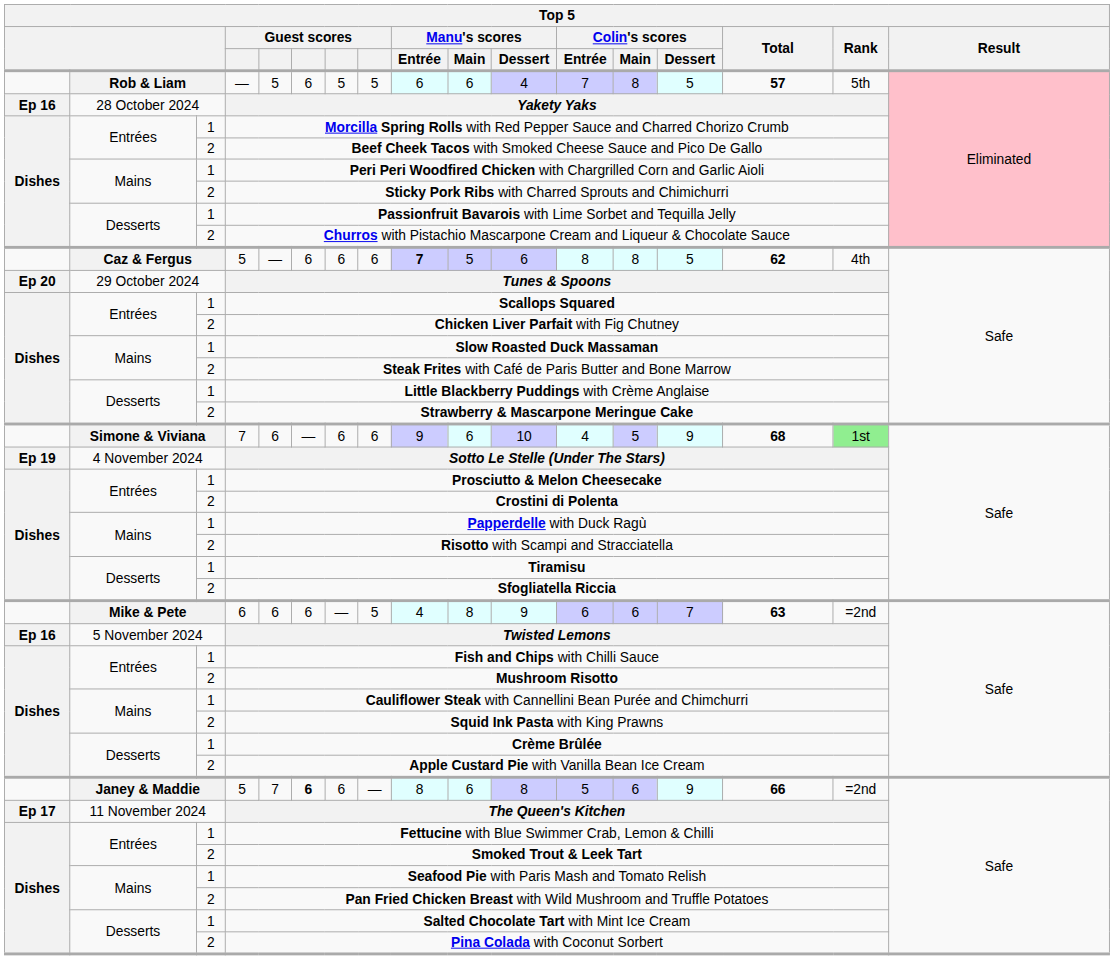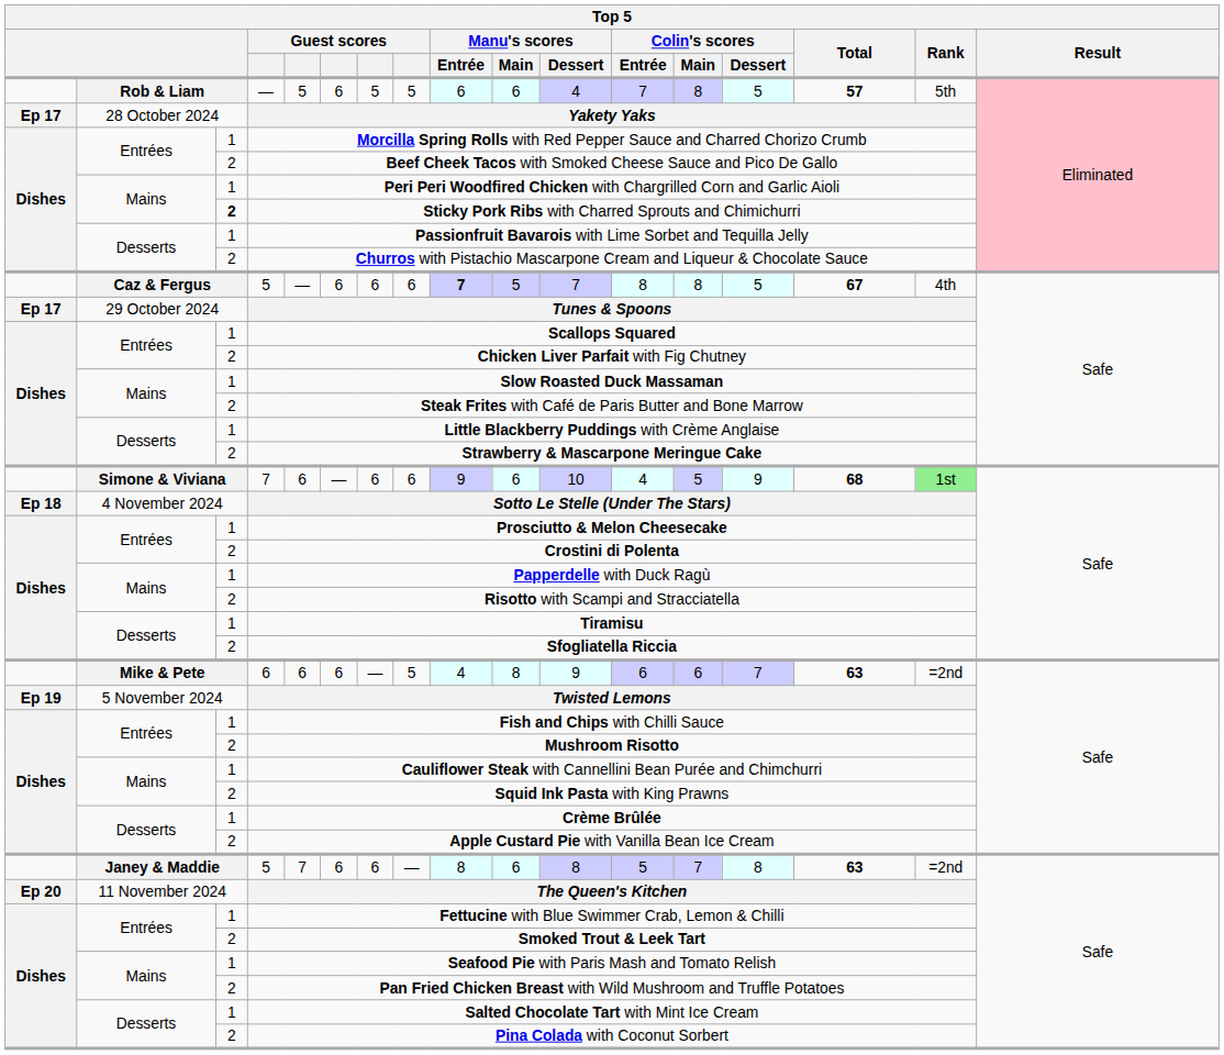Yakety Yaks | column 1: Ep 16 -> Ep 17
Sticky Pork Ribs with Charred Sprouts and Chimichurri | column 3: normal -> bold
Caz & Fergus / 5 | Manu's scores / Dessert: 6 -> 7
Caz & Fergus / 5 | Total: 62 -> 67
Tunes & Spoons | column 1: Ep 20 -> Ep 17
Sotto Le Stelle (Under The Stars) | column 1: Ep 19 -> Ep 18
Twisted Lemons | column 1: Ep 16 -> Ep 19
Janey & Maddie / 5 | column 6: bold -> normal
Janey & Maddie / 5 | Colin's scores / Main: 6 -> 7
Janey & Maddie / 5 | Colin's scores / Dessert: 9 -> 8
Janey & Maddie / 5 | Total: 66 -> 63
The Queen's Kitchen | column 1: Ep 17 -> Ep 20
